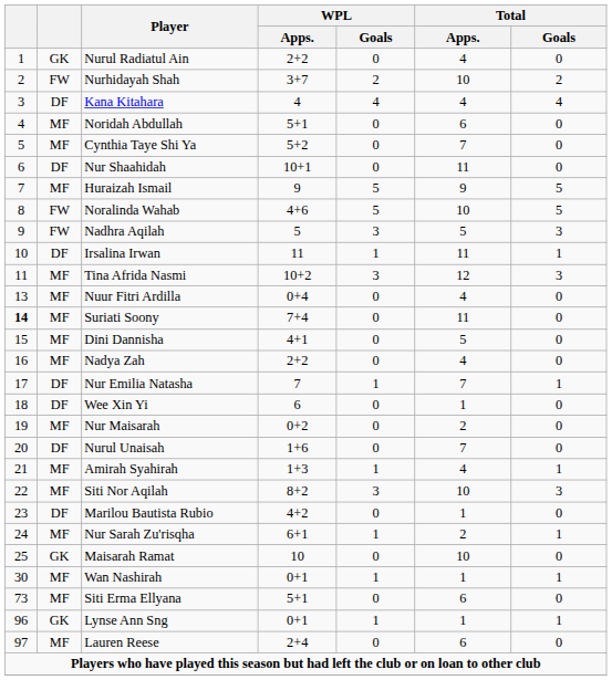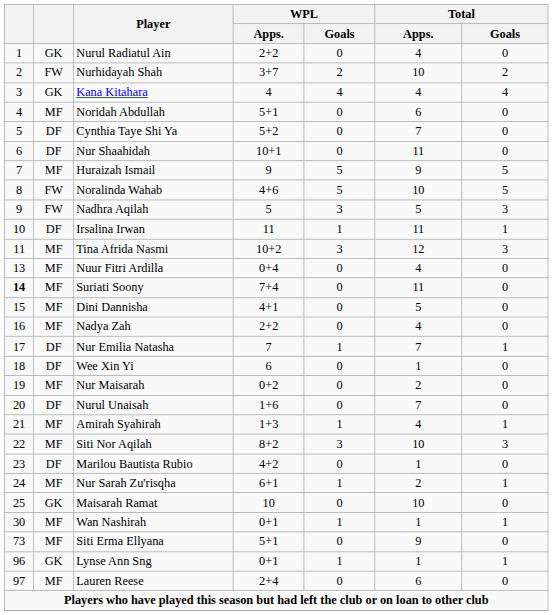Kana Kitahara | column 2: DF -> GK
Cynthia Taye Shi Ya | column 2: MF -> DF
Siti Erma Ellyana | Total / Apps.: 6 -> 9
